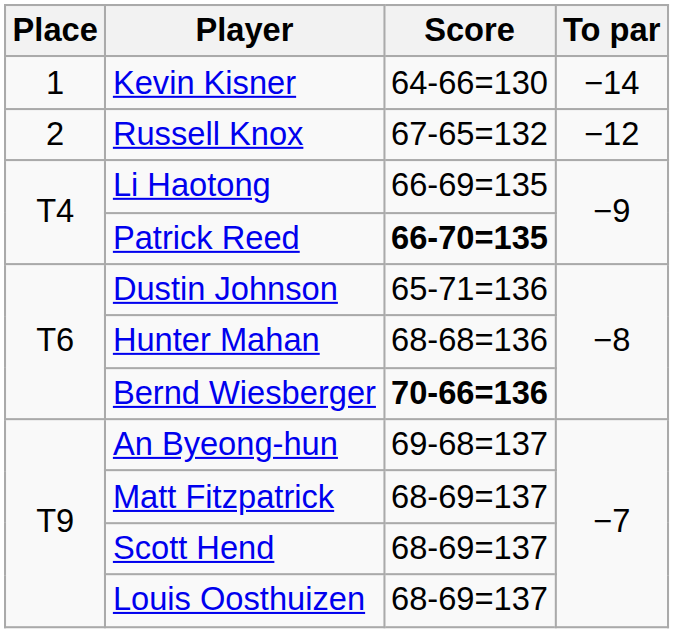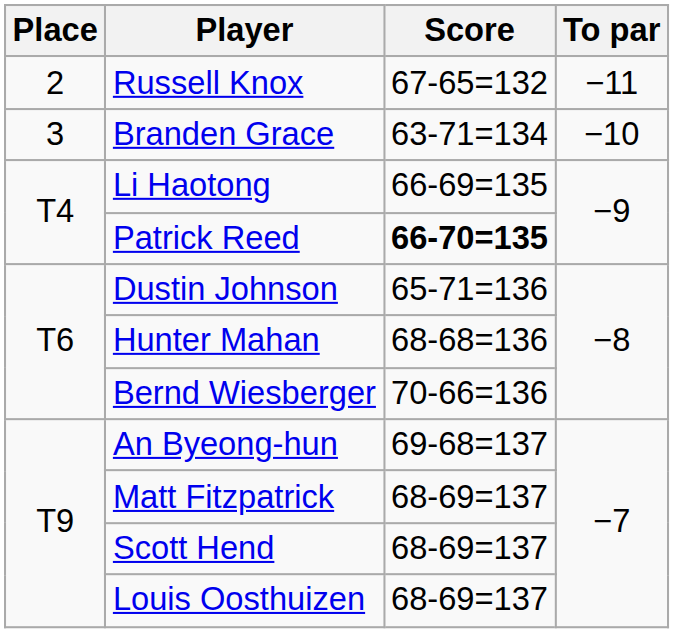- row: 1 | Kevin Kisner | 64-66=130 | −14
Russell Knox | To par: −12 -> −11
+ row: 3 | Branden Grace | 63-71=134 | −10
Bernd Wiesberger | Score: bold -> normal
